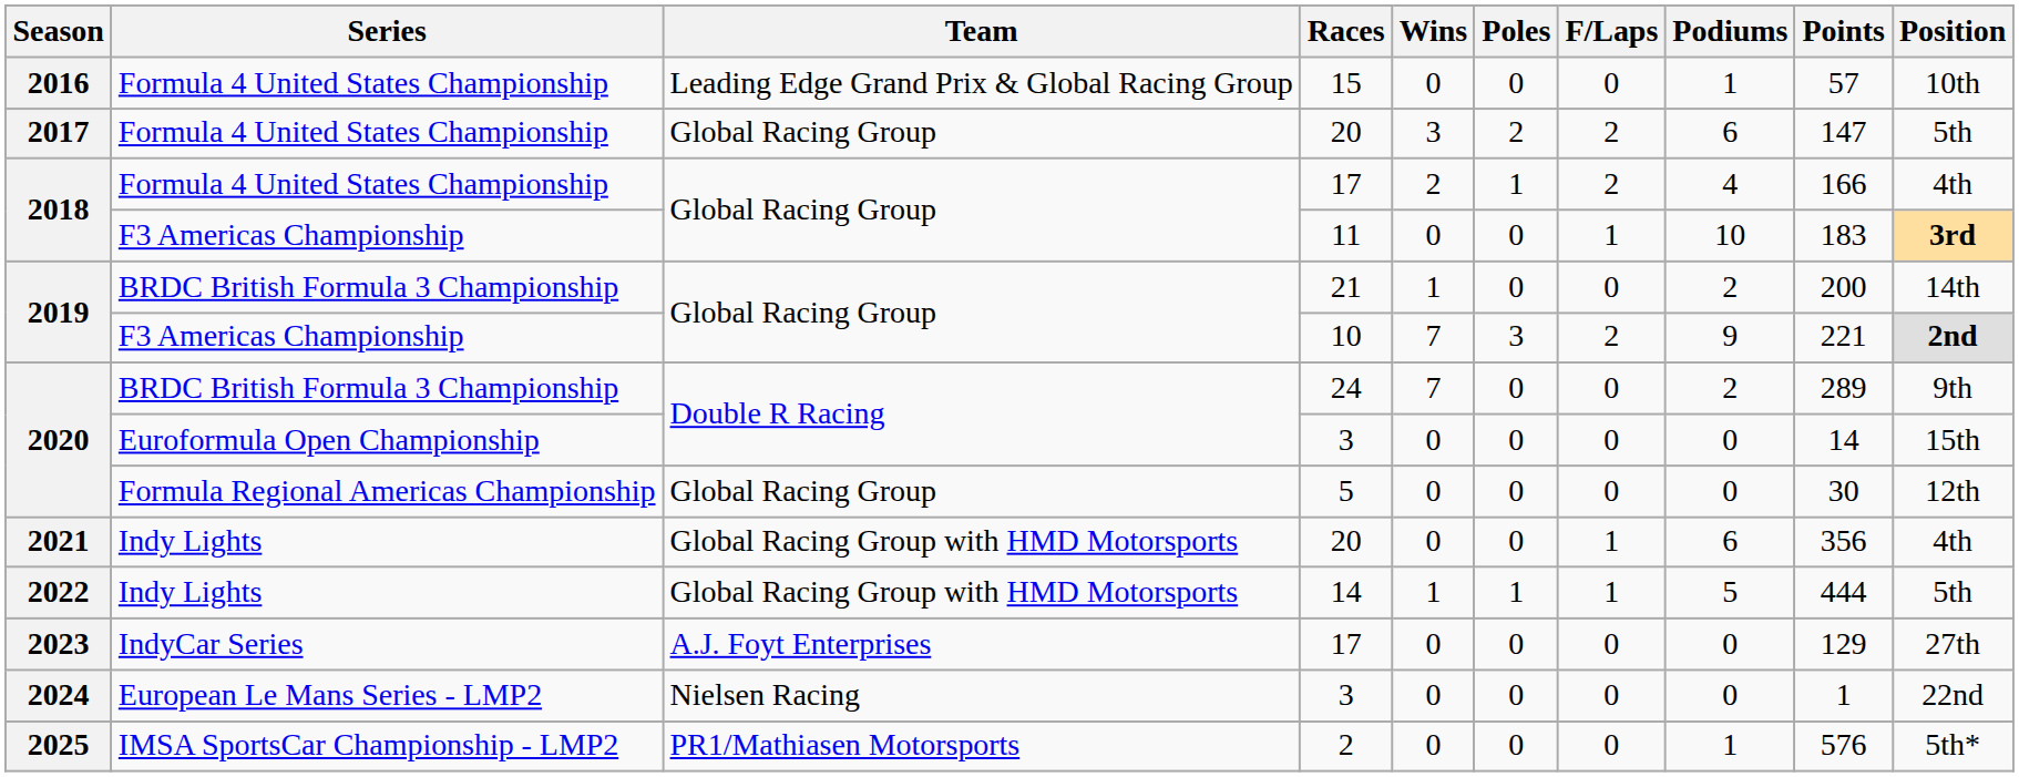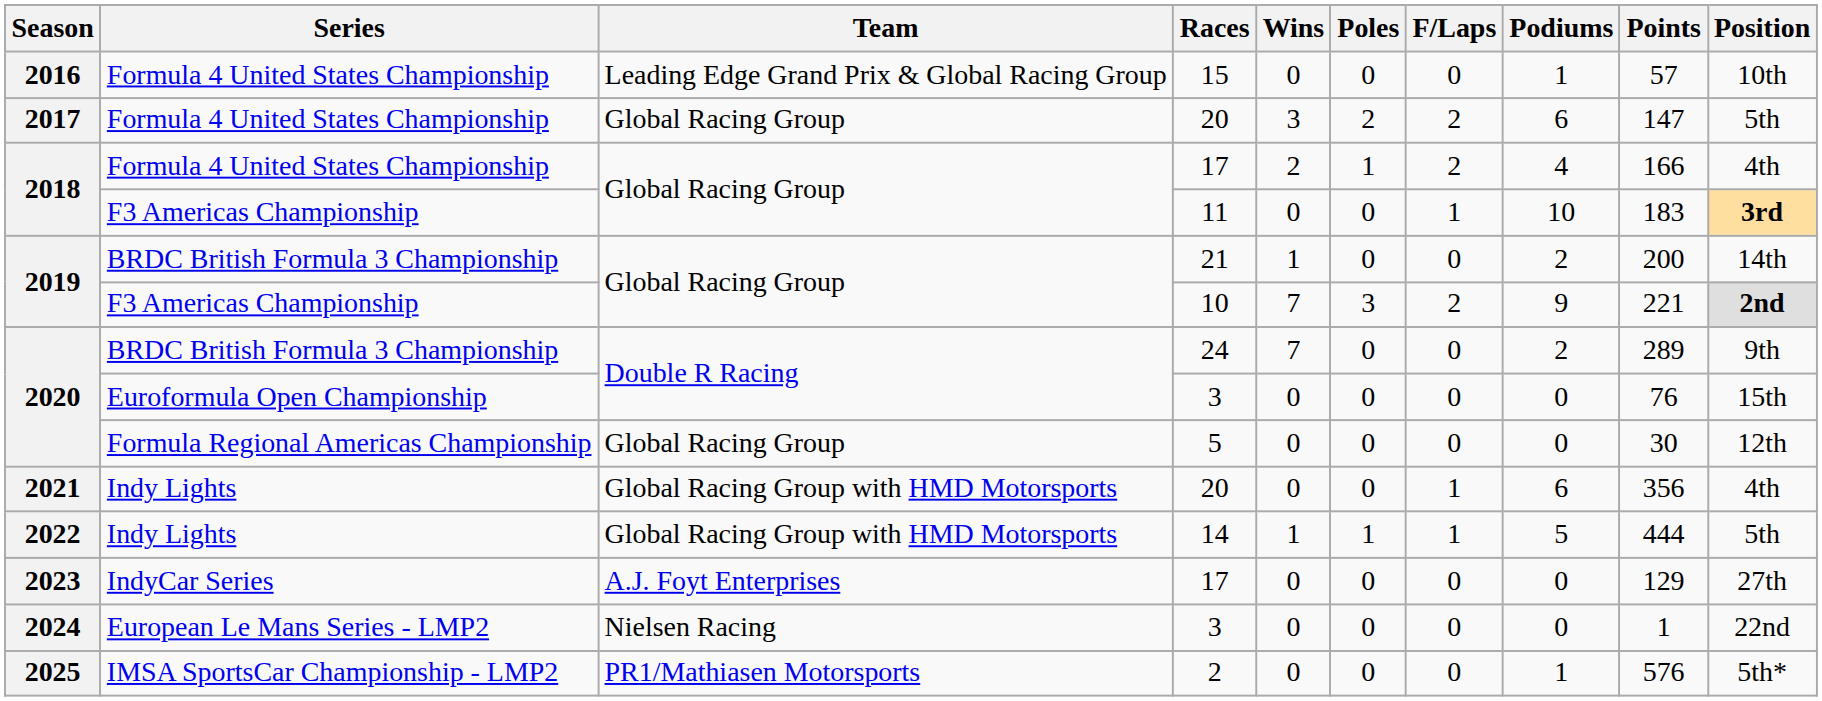2020 / 3 | Points: 14 -> 76
